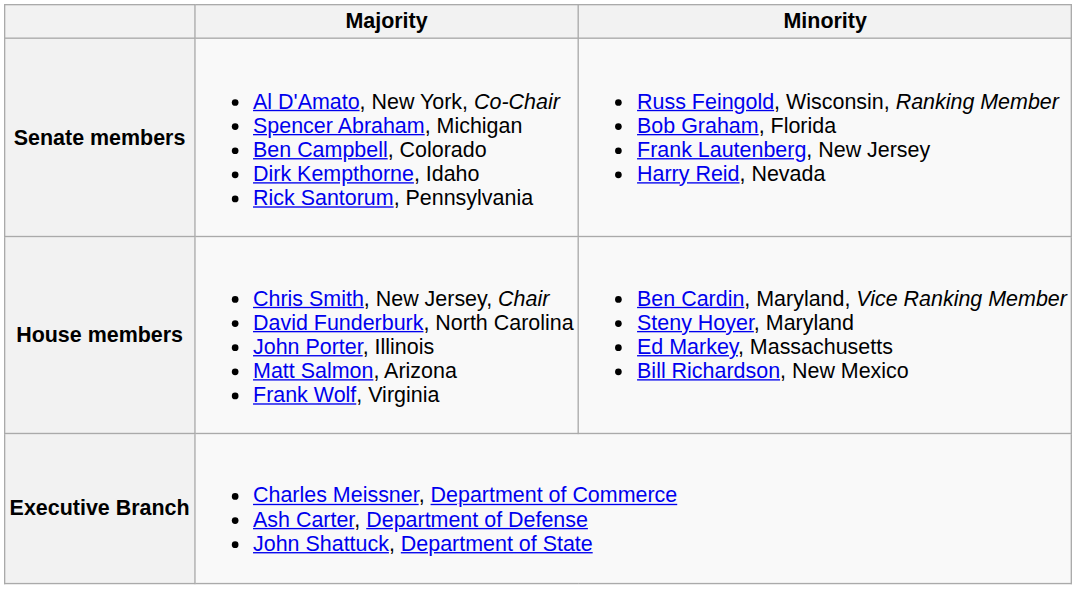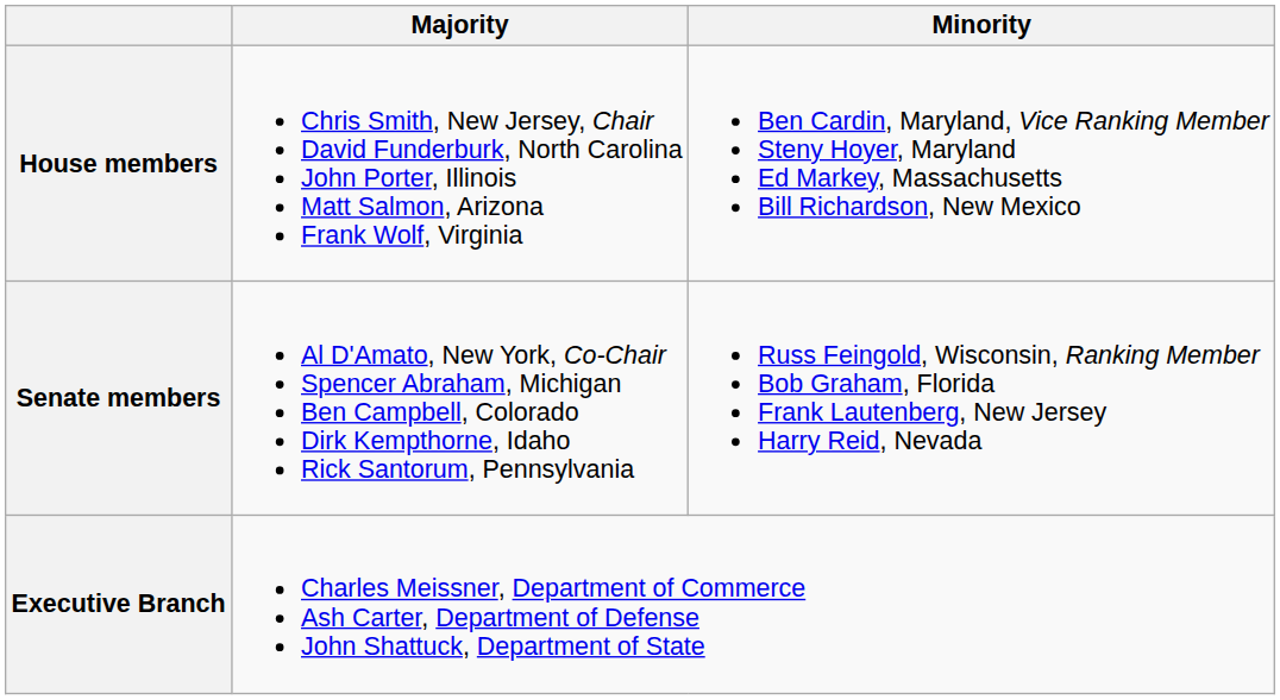rows swapped: Senate members <-> House members
